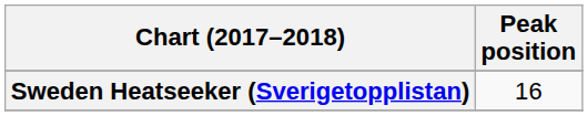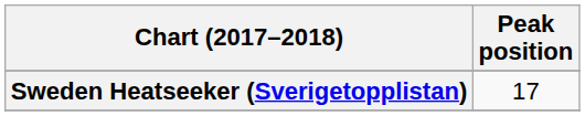Sweden Heatseeker (Sverigetopplistan) | Peak position: 16 -> 17
